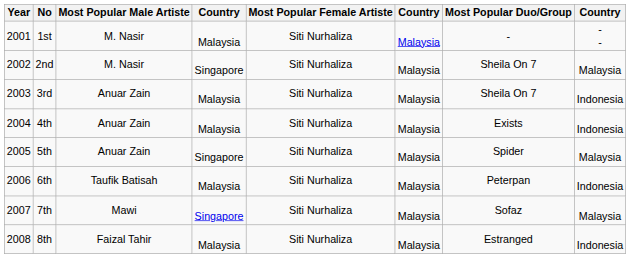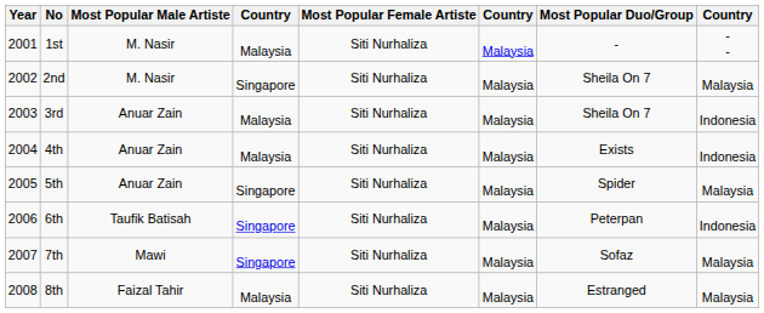6th | column 4: Malaysia -> Singapore
8th | column 8: Indonesia -> Malaysia
